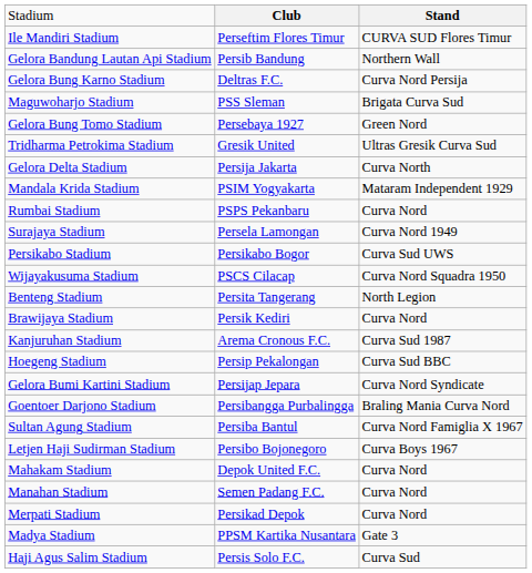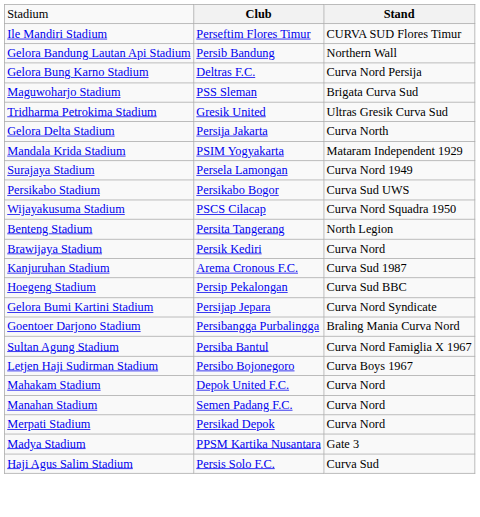- row: Gelora Bung Tomo Stadium | Persebaya 1927 | Green Nord
- row: Rumbai Stadium | PSPS Pekanbaru | Curva Nord
